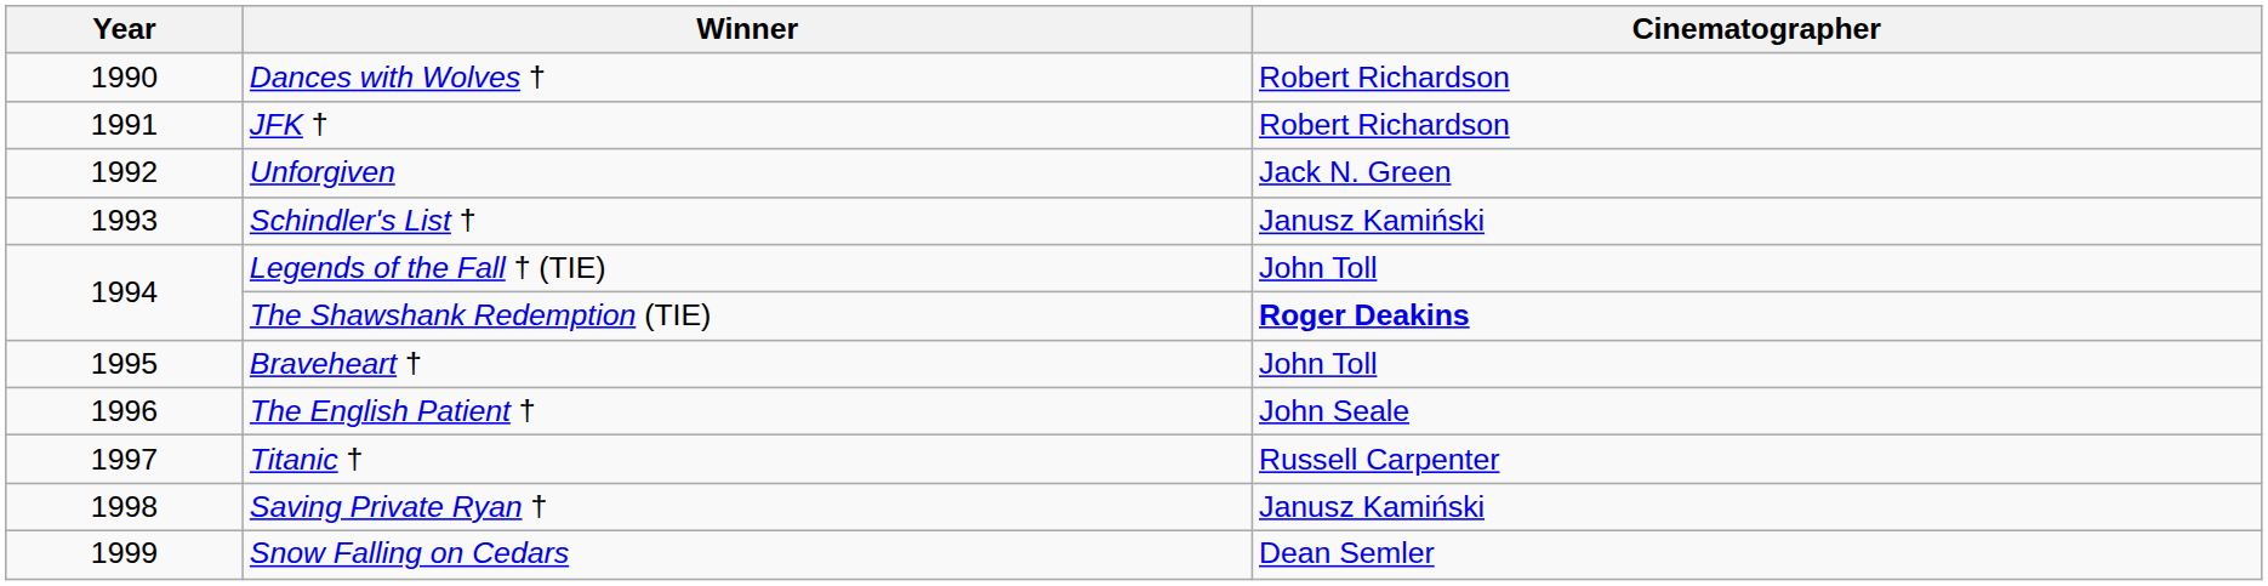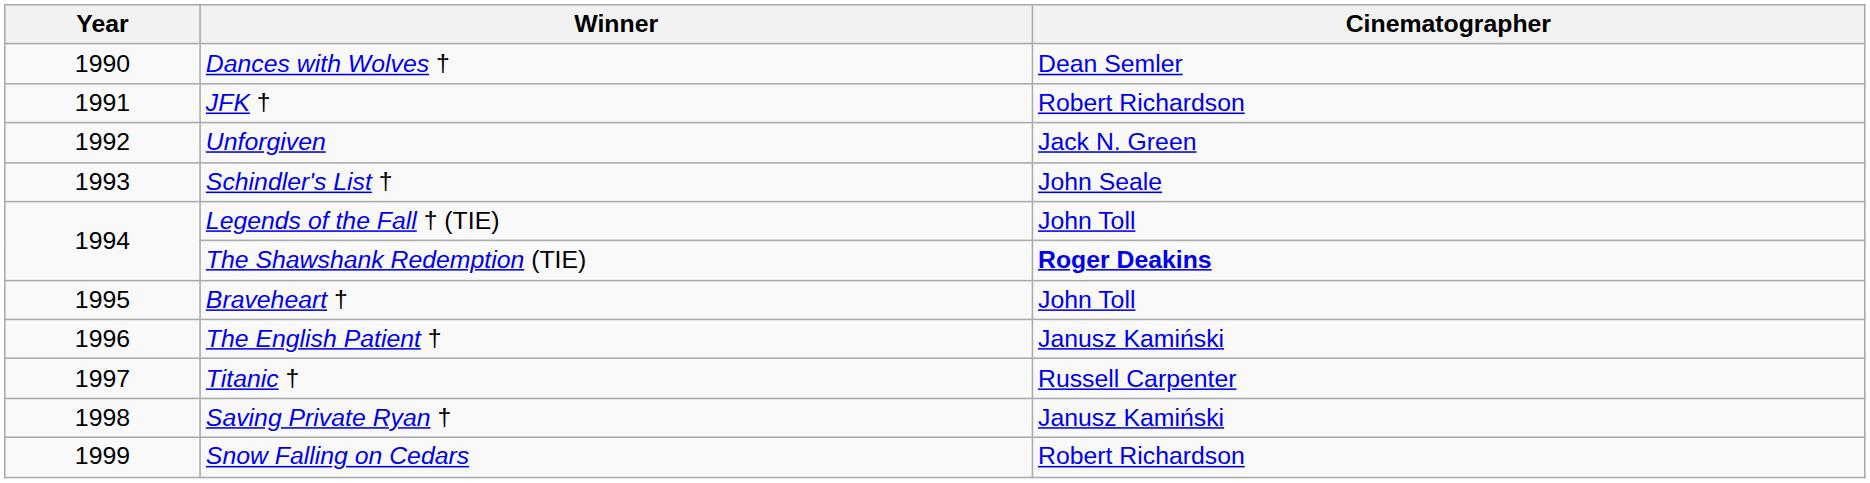Dances with Wolves † | Cinematographer: Robert Richardson -> Dean Semler
Schindler's List † | Cinematographer: Janusz Kamiński -> John Seale
The English Patient † | Cinematographer: John Seale -> Janusz Kamiński
Snow Falling on Cedars | Cinematographer: Dean Semler -> Robert Richardson
